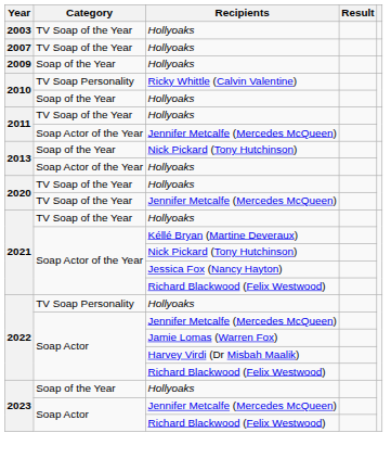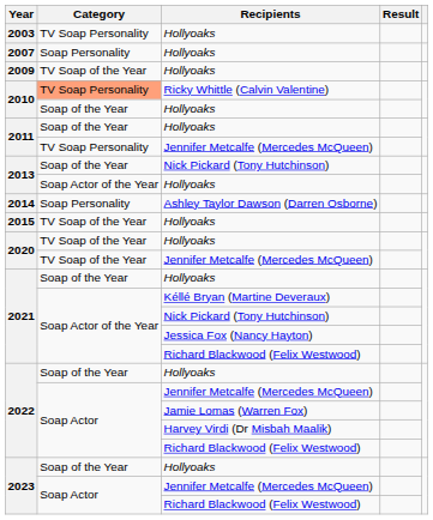2003 | Category: TV Soap of the Year -> TV Soap Personality
2007 | Category: TV Soap of the Year -> Soap Personality
2009 | Category: Soap of the Year -> TV Soap of the Year
2010 / Ricky Whittle (Calvin Valentine) | Category: no background -> lightsalmon background
2011 / Hollyoaks | Category: TV Soap of the Year -> Soap of the Year
2011 / Jennifer Metcalfe (Mercedes McQueen) | Category: Soap Actor of the Year -> TV Soap Personality
+ row: 2014 | Soap Personality | Ashley Taylor Dawson (Darren Osborne)
+ row: 2015 | TV Soap of the Year | Hollyoaks
2021 / Hollyoaks | Category: TV Soap of the Year -> Soap of the Year
2022 / Hollyoaks | Category: TV Soap Personality -> Soap of the Year
